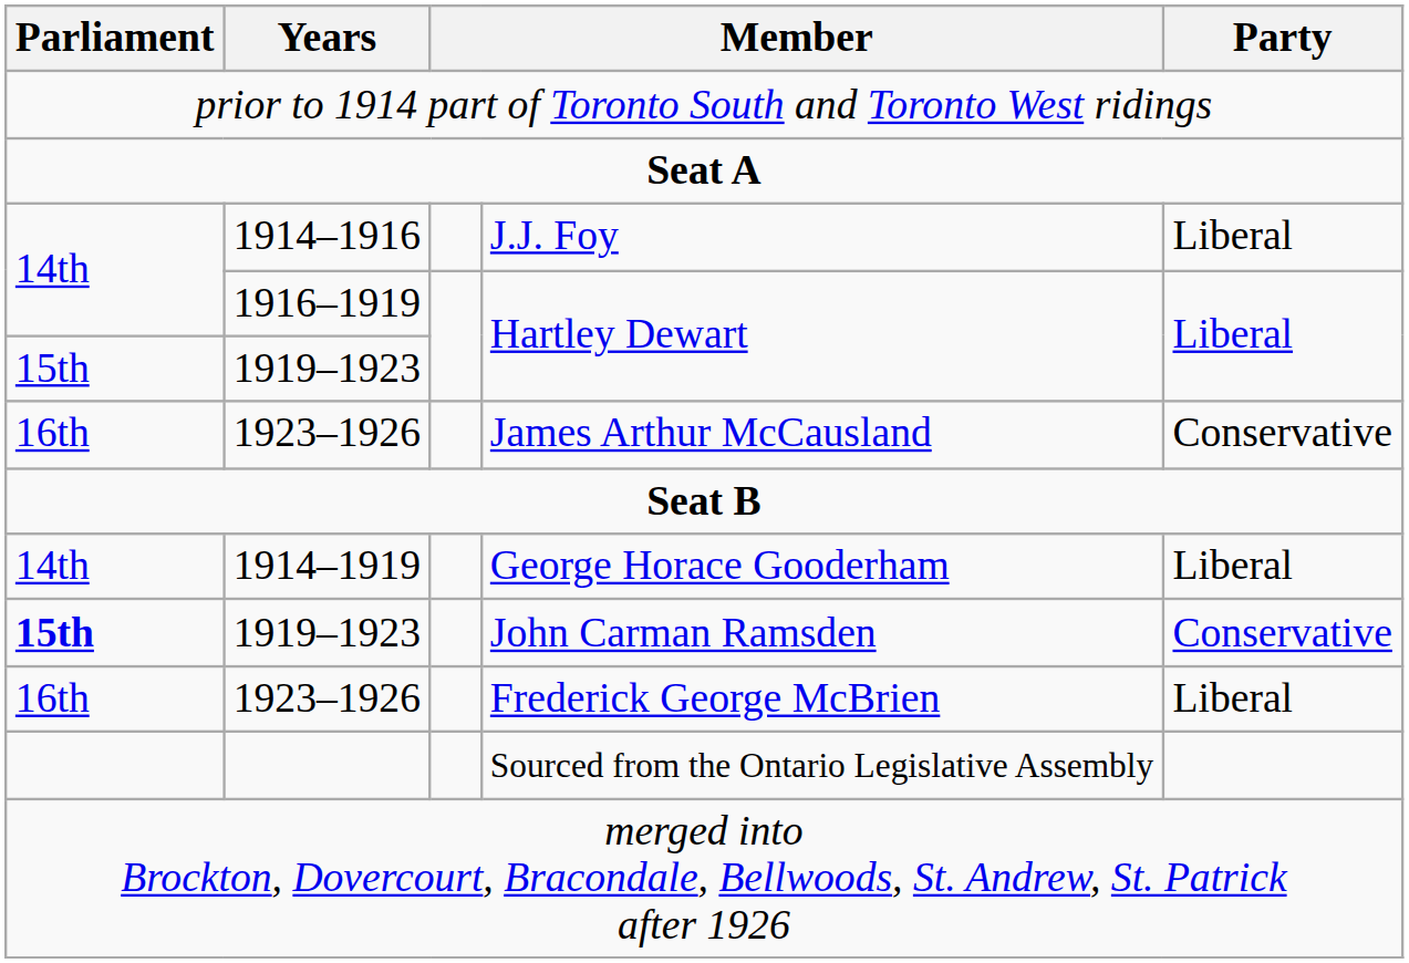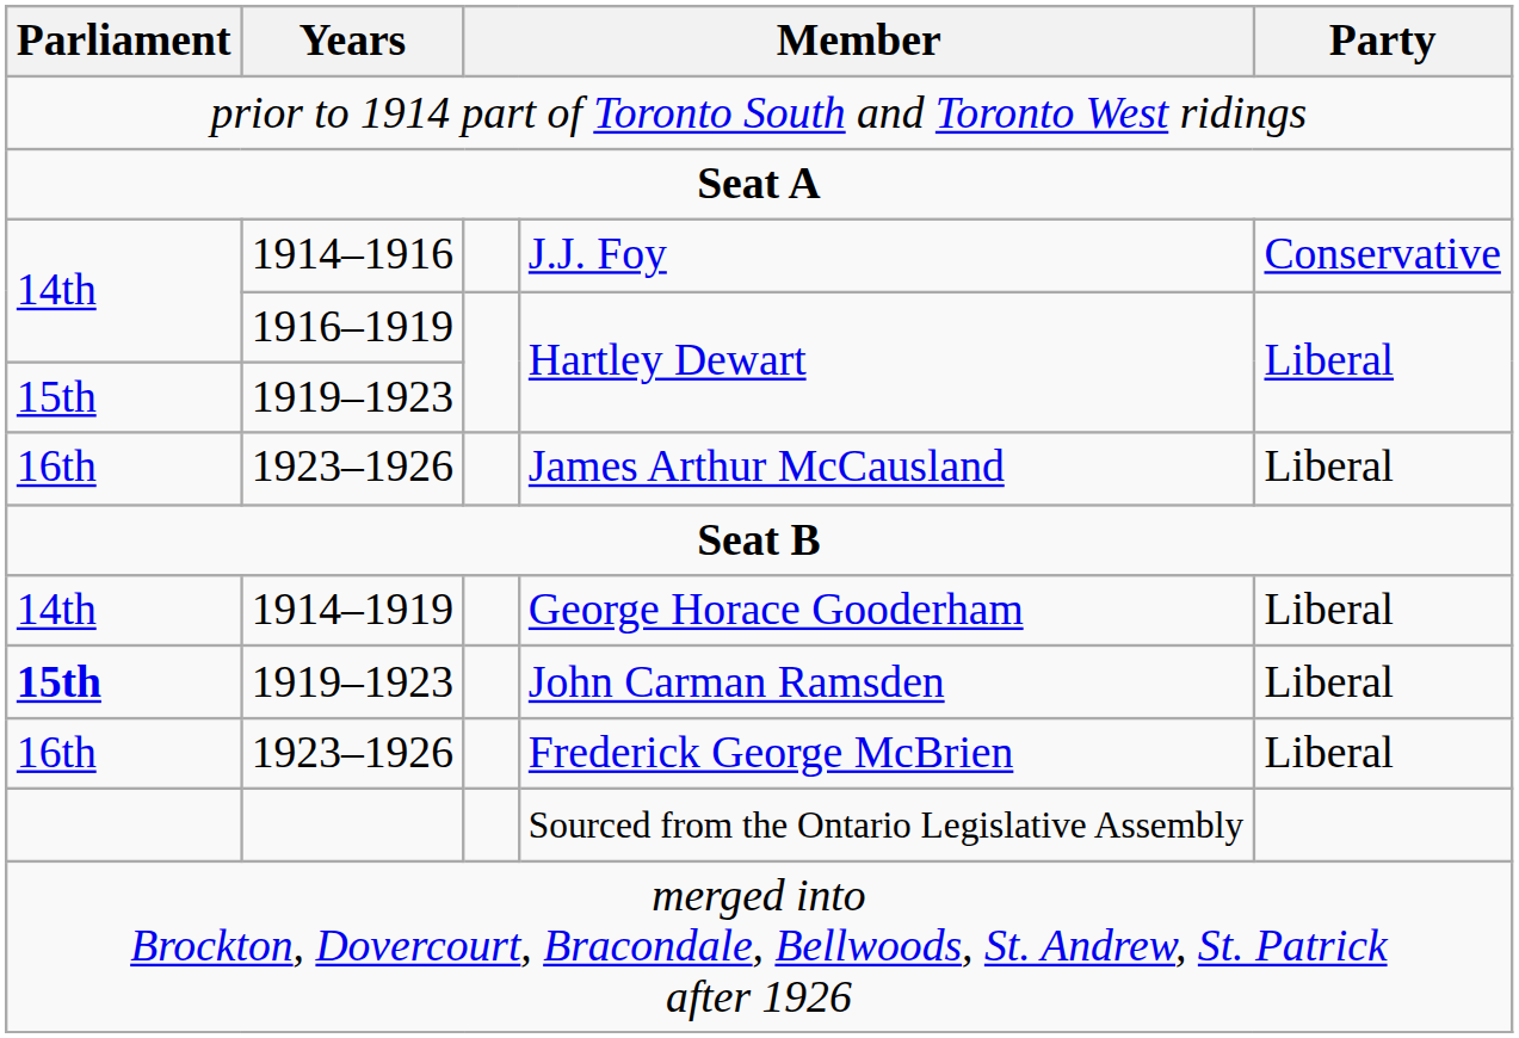J.J. Foy | Party: Liberal -> Conservative
James Arthur McCausland | Party: Conservative -> Liberal
John Carman Ramsden | Party: Conservative -> Liberal
